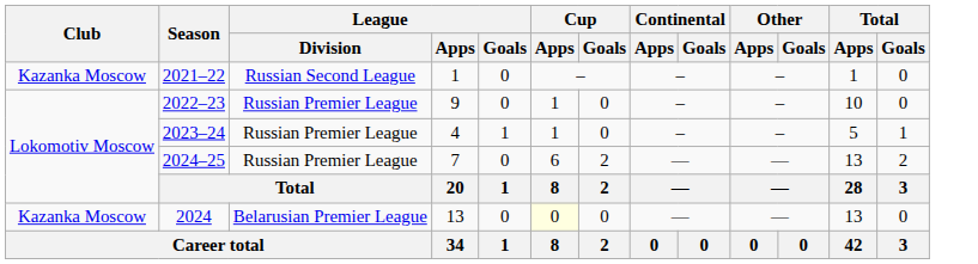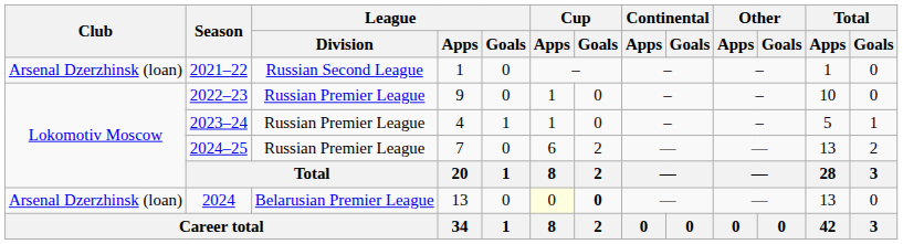2021–22 | Club: Kazanka Moscow -> Arsenal Dzerzhinsk (loan)
2024 | Club: Kazanka Moscow -> Arsenal Dzerzhinsk (loan)
2024 | Cup / Goals: normal -> bold
